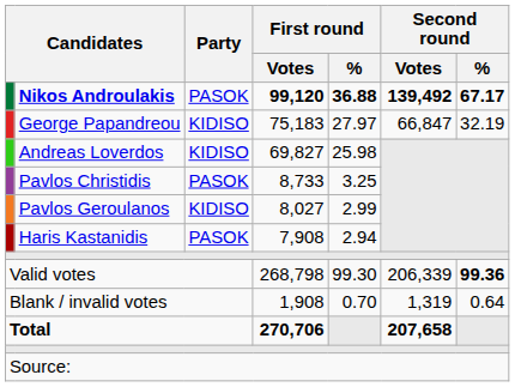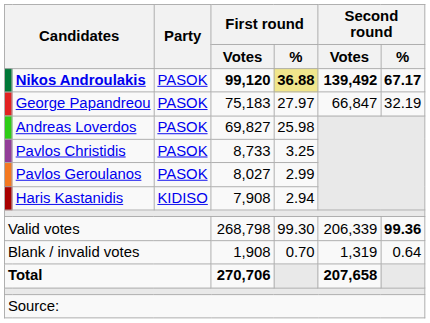Nikos Androulakis | First round / %: no background -> khaki background
George Papandreou | Party: KIDISO -> PASOK
Andreas Loverdos | Party: KIDISO -> PASOK
Pavlos Geroulanos | Party: KIDISO -> PASOK
Haris Kastanidis | Party: PASOK -> KIDISO
